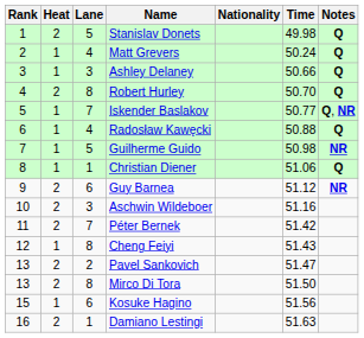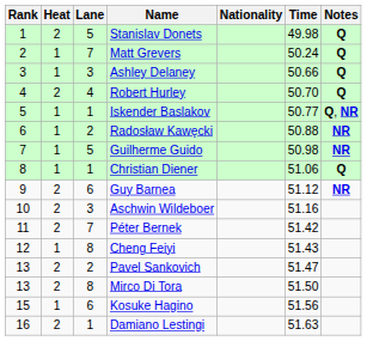Matt Grevers | Lane: 4 -> 7
Robert Hurley | Lane: 8 -> 4
Iskender Baslakov | Lane: 7 -> 1
Radosław Kawęcki | Lane: 4 -> 2
Radosław Kawęcki | Notes: Q -> NR
